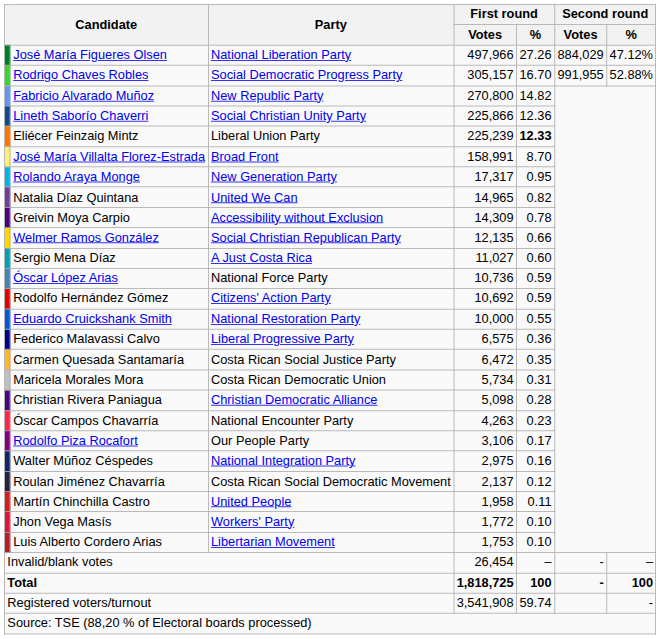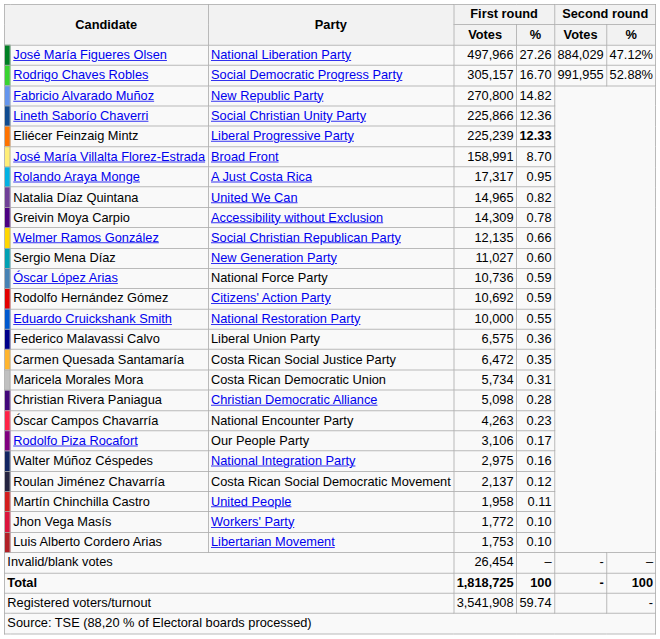Eliécer Feinzaig Mintz | Party: Liberal Union Party -> Liberal Progressive Party
Rolando Araya Monge | Party: New Generation Party -> A Just Costa Rica
Sergio Mena Díaz | Party: A Just Costa Rica -> New Generation Party
Federico Malavassi Calvo | Party: Liberal Progressive Party -> Liberal Union Party
